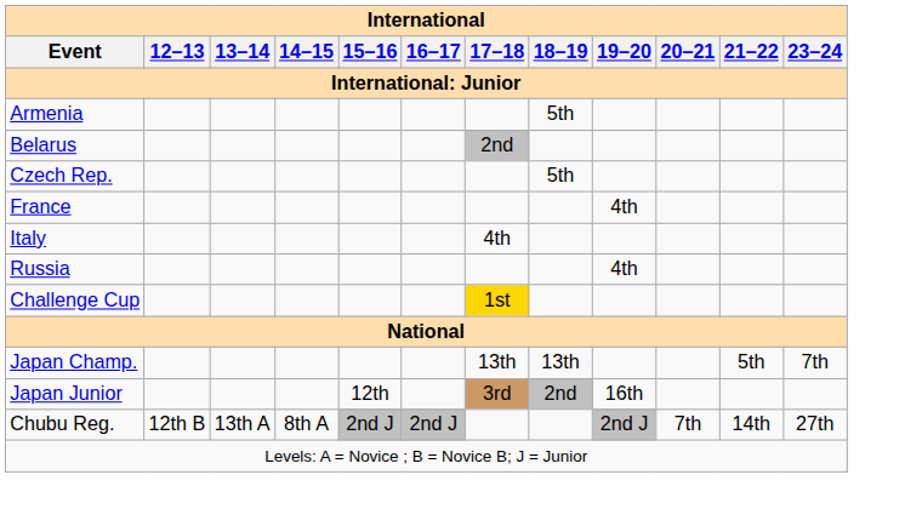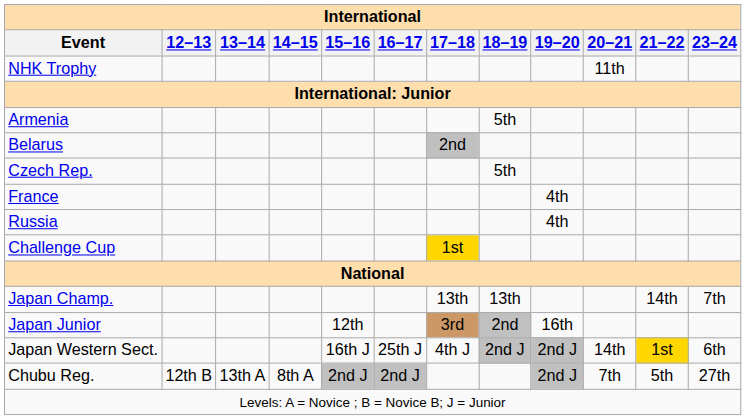+ row: NHK Trophy | 11th
- row: Italy | 4th
Japan Champ. | 21–22: 5th -> 14th
+ row: Japan Western Sect. | 16th J | 25th J | 4th J | 2nd J | 2nd J | 14th | 1st | 6th
Chubu Reg. | 21–22: 14th -> 5th
